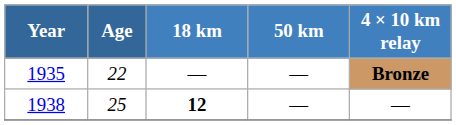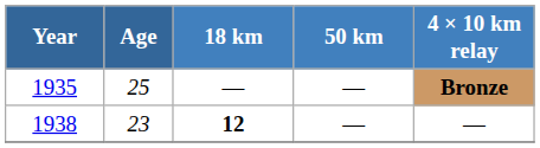1935 | Age: 22 -> 25
1938 | Age: 25 -> 23
